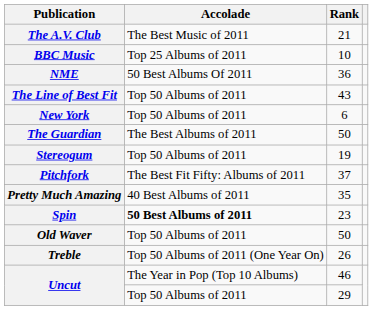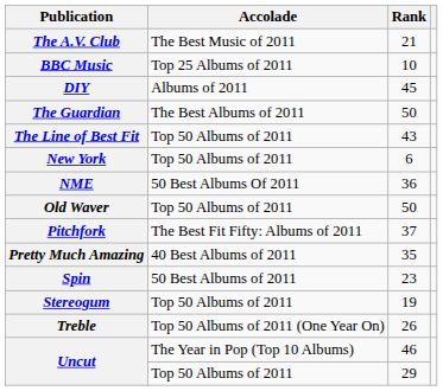+ row: DIY | Albums of 2011 | 45
rows swapped: The Guardian <-> NME
rows swapped: Old Waver <-> Stereogum
Spin | Accolade: bold -> normal
